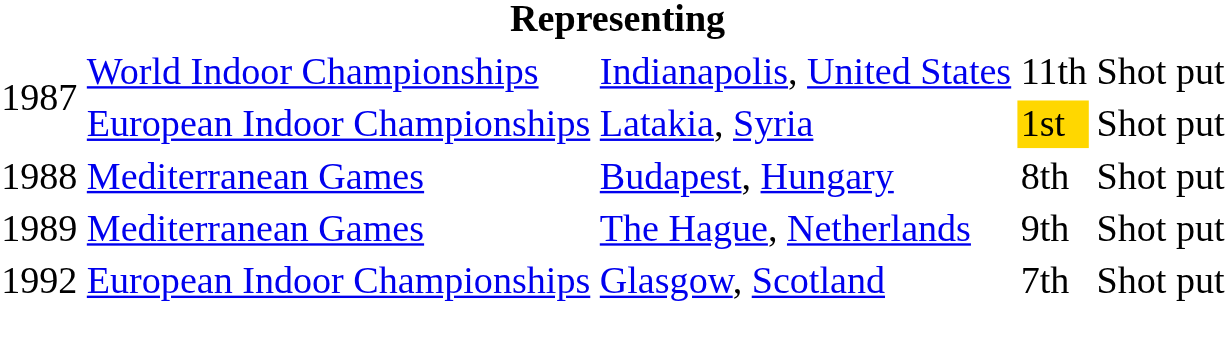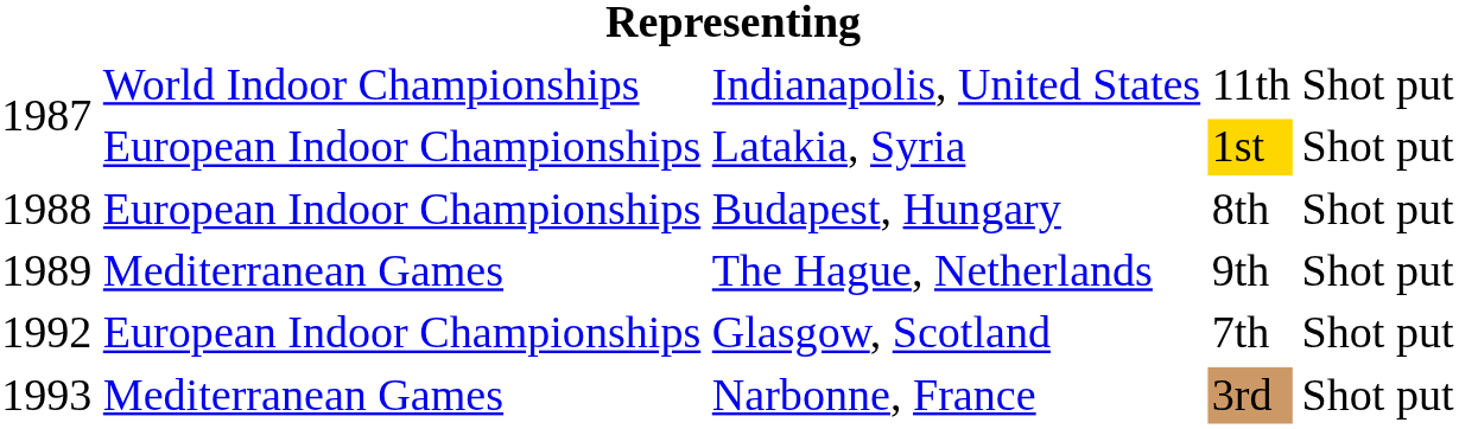Budapest, Hungary | column 2: Mediterranean Games -> European Indoor Championships
+ row: 1993 | Mediterranean Games | Narbonne, France | 3rd | Shot put
